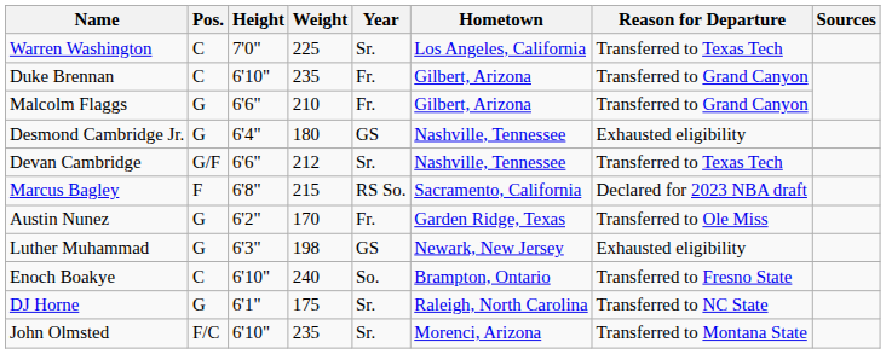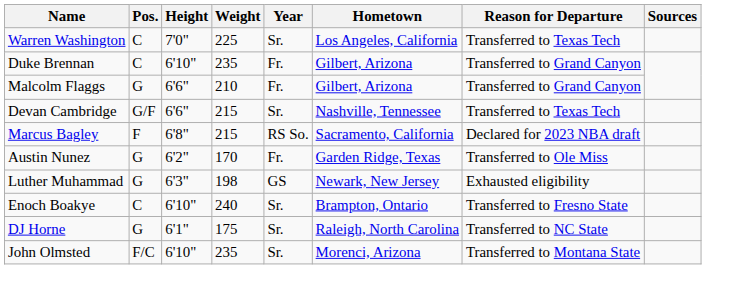- row: Desmond Cambridge Jr. | G | 6'4" | 180 | GS | Nashville, Tennessee | Exhausted eligibility
Devan Cambridge | Weight: 212 -> 215
Enoch Boakye | Year: So. -> Sr.
